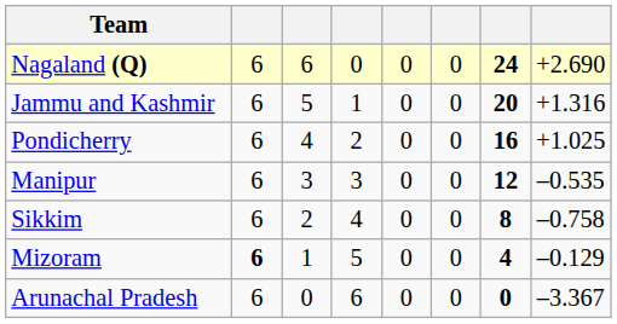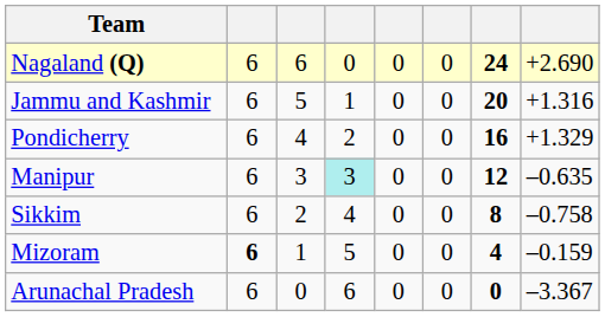Pondicherry | column 8: +1.025 -> +1.329
Manipur | column 4: no background -> paleturquoise background
Manipur | column 8: –0.535 -> –0.635
Mizoram | column 8: –0.129 -> –0.159
